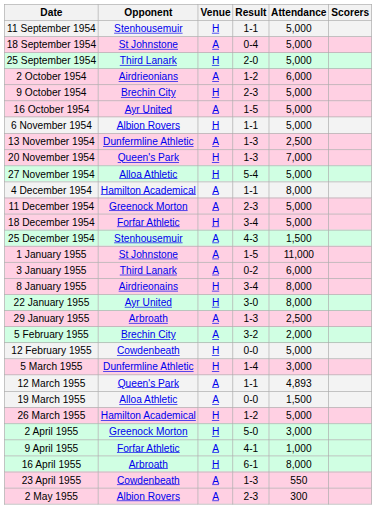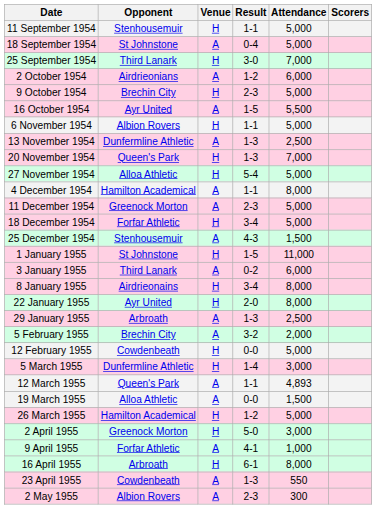25 September 1954 | Result: 2-0 -> 3-0
25 September 1954 | Attendance: 5,000 -> 7,000
16 October 1954 | Attendance: 5,000 -> 5,500
1 January 1955 | Venue: A -> H
22 January 1955 | Result: 3-0 -> 2-0
